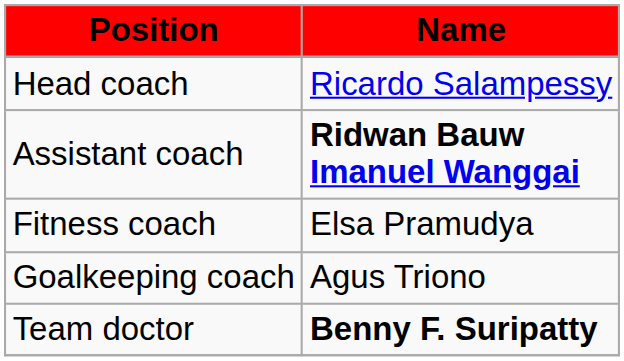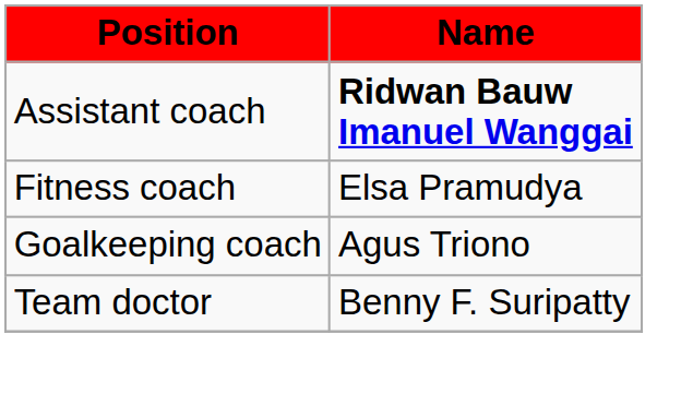- row: Head coach | Ricardo Salampessy
Team doctor | Name: bold -> normal
